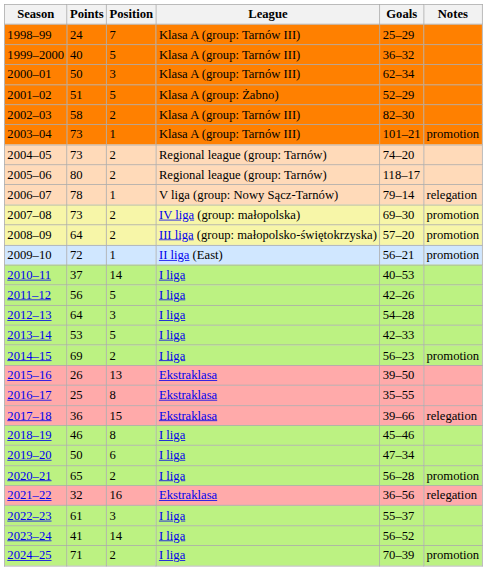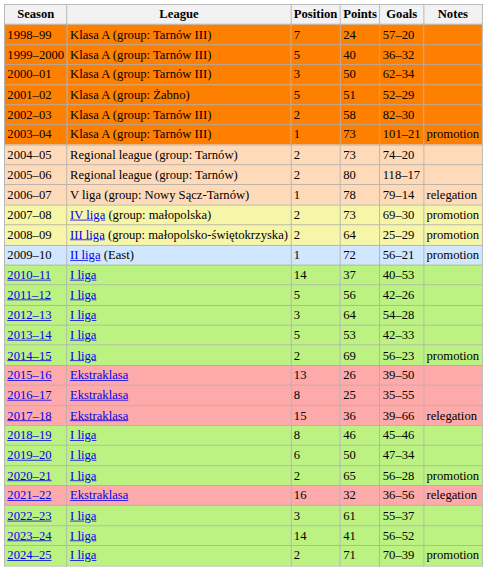columns swapped: League <-> Points
1998–99 | Goals: 25–29 -> 57–20
2008–09 | Goals: 57–20 -> 25–29
